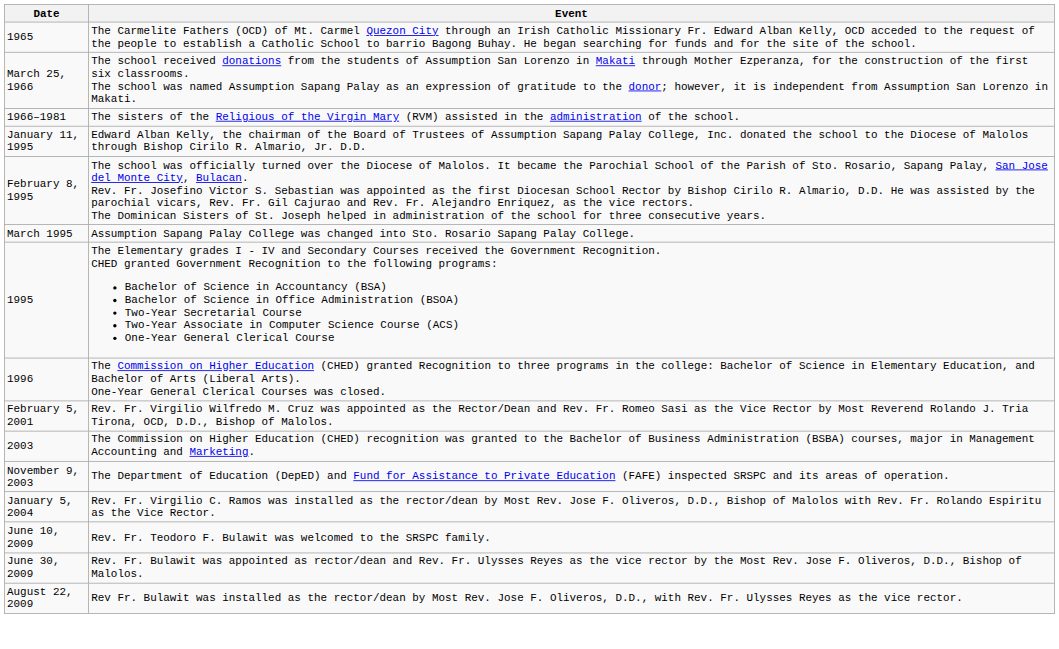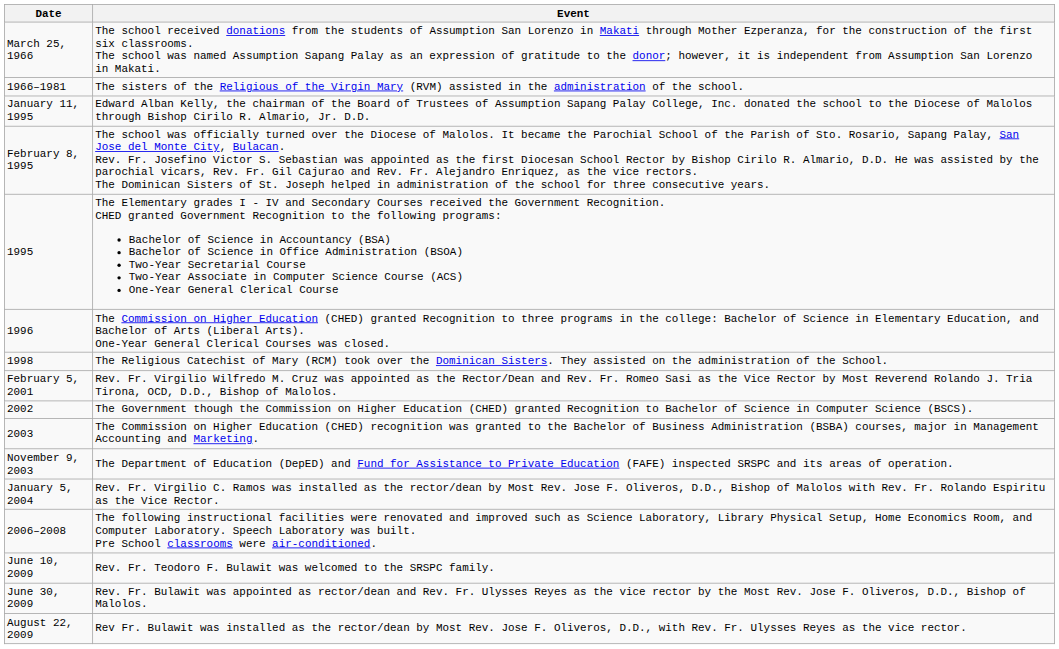- row: 1965 | The Carmelite Fathers (OCD) of Mt. Carmel Quezon City through an Irish Catholic Missionary Fr. Edward Alban Kelly, OCD acceded to the request of the people to establish a Catholic School to barrio Bagong Buhay. He began searching for funds and for the site of the school.
- row: March 1995 | Assumption Sapang Palay College was changed into Sto. Rosario Sapang Palay College.
+ row: 1998 | The Religious Catechist of Mary (RCM) took over the Dominican Sisters. They assisted on the administration of the School.
+ row: 2002 | The Government though the Commission on Higher Education (CHED) granted Recognition to Bachelor of Science in Computer Science (BSCS).
+ row: 2006–2008 | The following instructional facilities were renovated and improved such as Science Laboratory, Library Physical Setup, Home Economics Room, and Computer Laboratory. Speech Laboratory was built. Pre School classrooms were air-conditioned.
